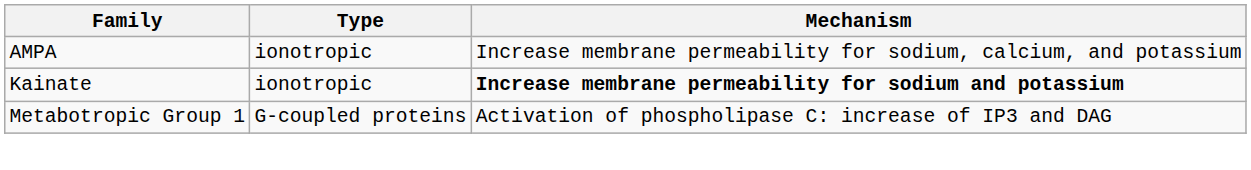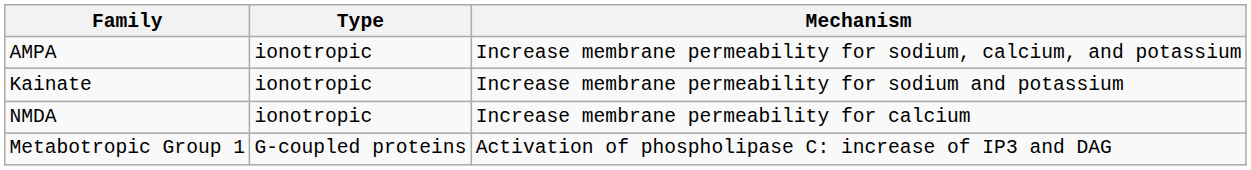Kainate | Mechanism: bold -> normal
+ row: NMDA | ionotropic | Increase membrane permeability for calcium
